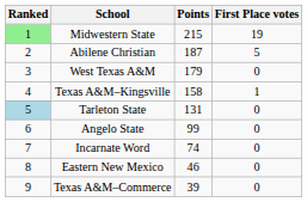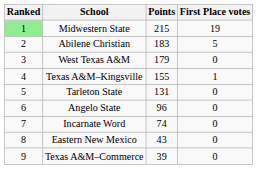Abilene Christian | Points: 187 -> 183
Texas A&M–Kingsville | Points: 158 -> 155
Tarleton State | Ranked: lightblue background -> no background
Angelo State | Points: 99 -> 96
Eastern New Mexico | Points: 46 -> 43
